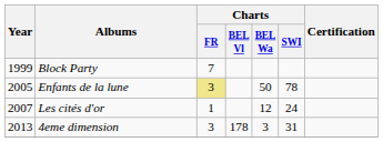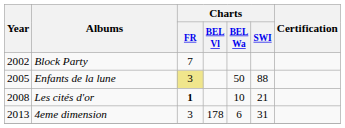Block Party | Year: 1999 -> 2002
Enfants de la lune | Charts / SWI: 78 -> 88
Les cités d'or | Year: 2007 -> 2008
Les cités d'or | Charts / FR: normal -> bold
Les cités d'or | Charts / BEL Wa: 12 -> 10
Les cités d'or | Charts / SWI: 24 -> 21
4eme dimension | Charts / BEL Wa: 3 -> 6
